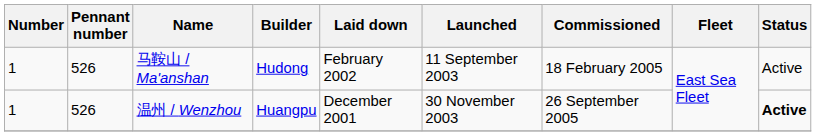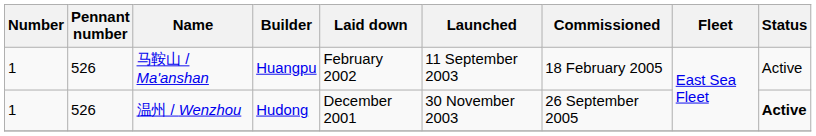马鞍山 / Ma'anshan | Builder: Hudong -> Huangpu
温州 / Wenzhou | Builder: Huangpu -> Hudong
